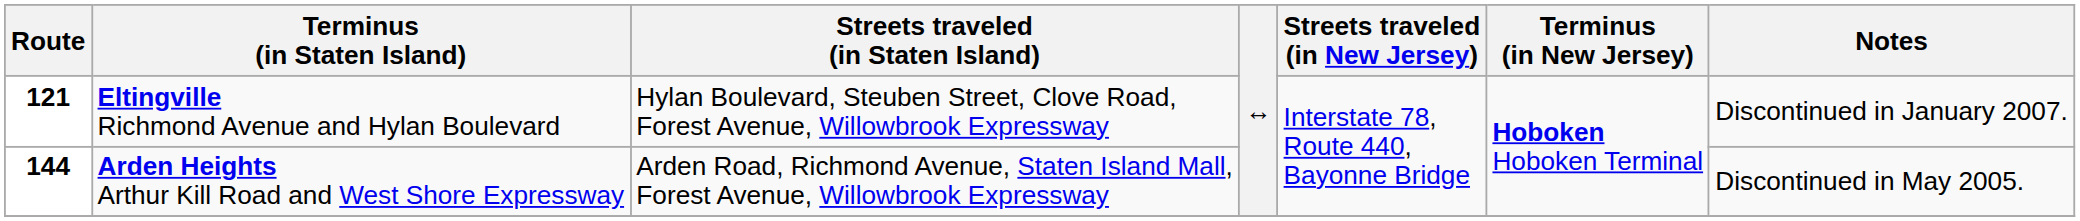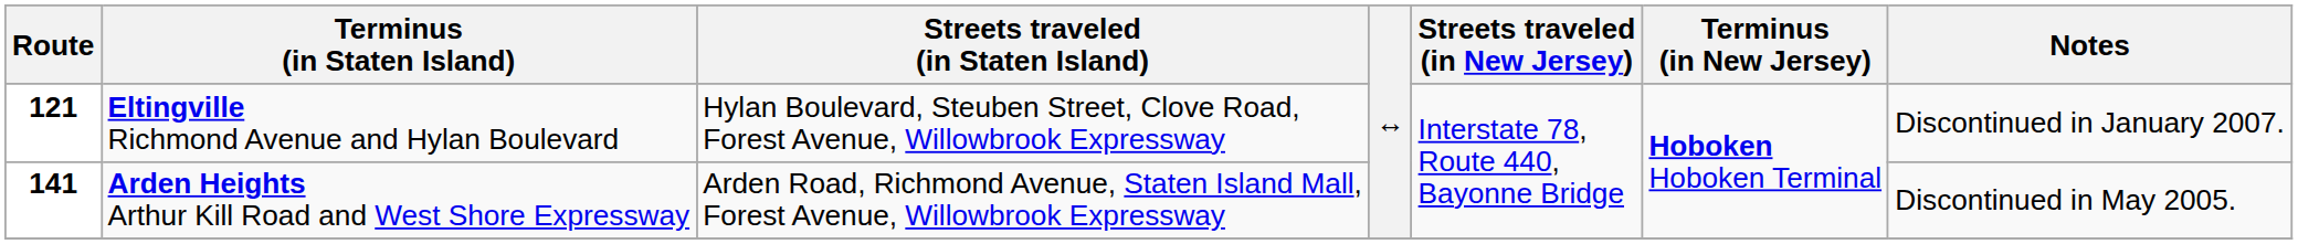Arden Heights Arthur Kill Road and West Shore Expressway | Route: 144 -> 141
